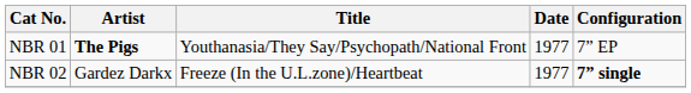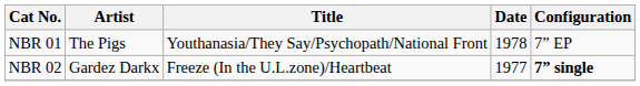NBR 01 | Artist: bold -> normal
NBR 01 | Date: 1977 -> 1978
